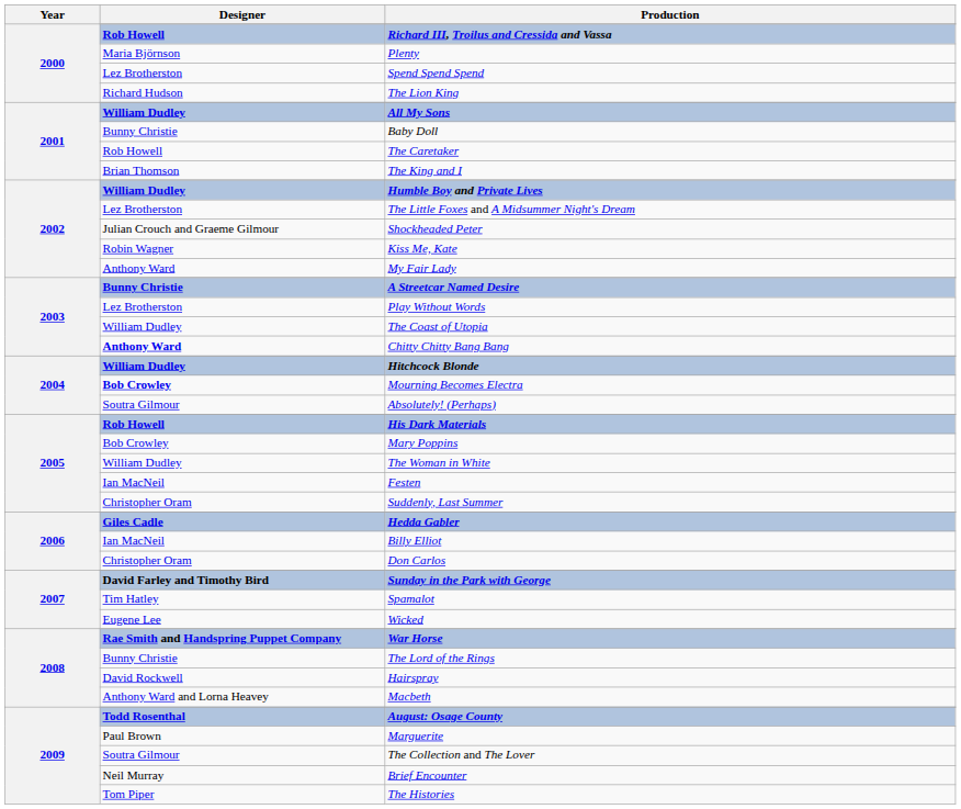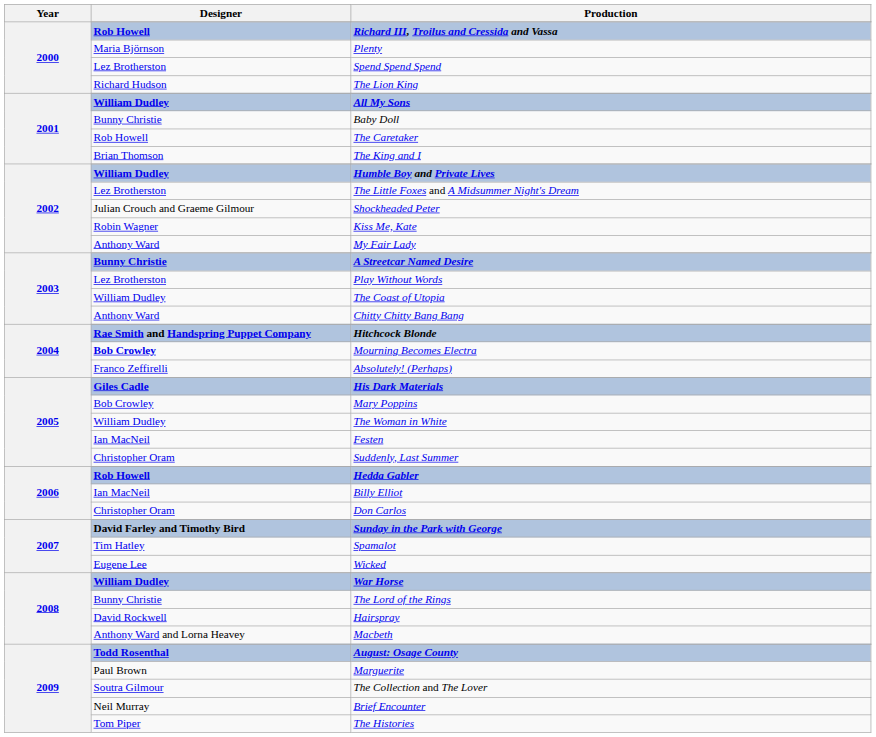Chitty Chitty Bang Bang | Designer: bold -> normal
Hitchcock Blonde | Designer: William Dudley -> Rae Smith and Handspring Puppet Company
Absolutely! (Perhaps) | Designer: Soutra Gilmour -> Franco Zeffirelli
His Dark Materials | Designer: Rob Howell -> Giles Cadle
Hedda Gabler | Designer: Giles Cadle -> Rob Howell
War Horse | Designer: Rae Smith and Handspring Puppet Company -> William Dudley
